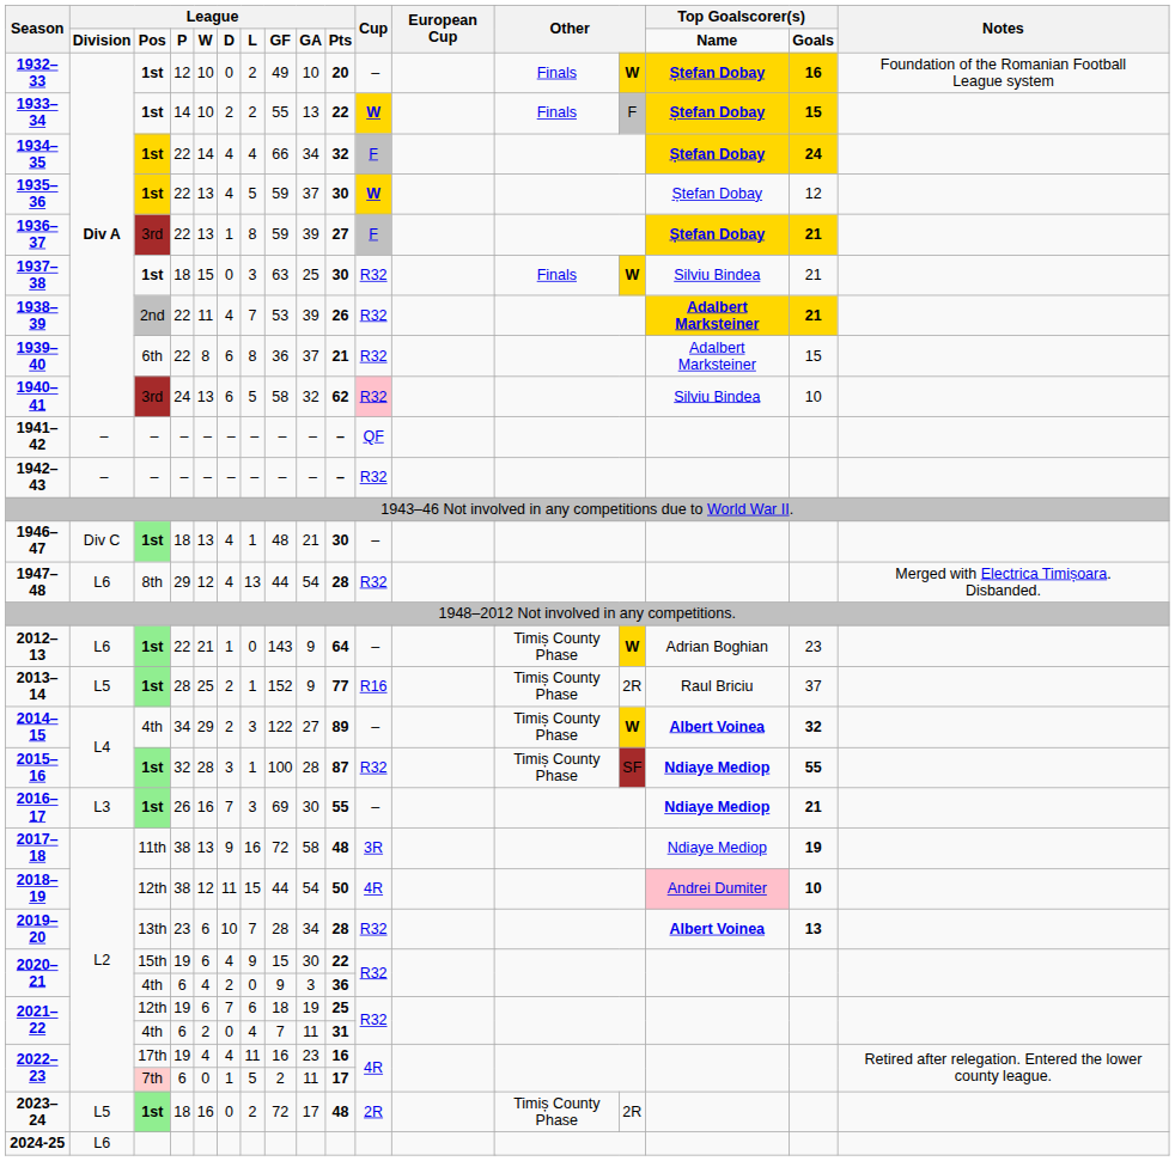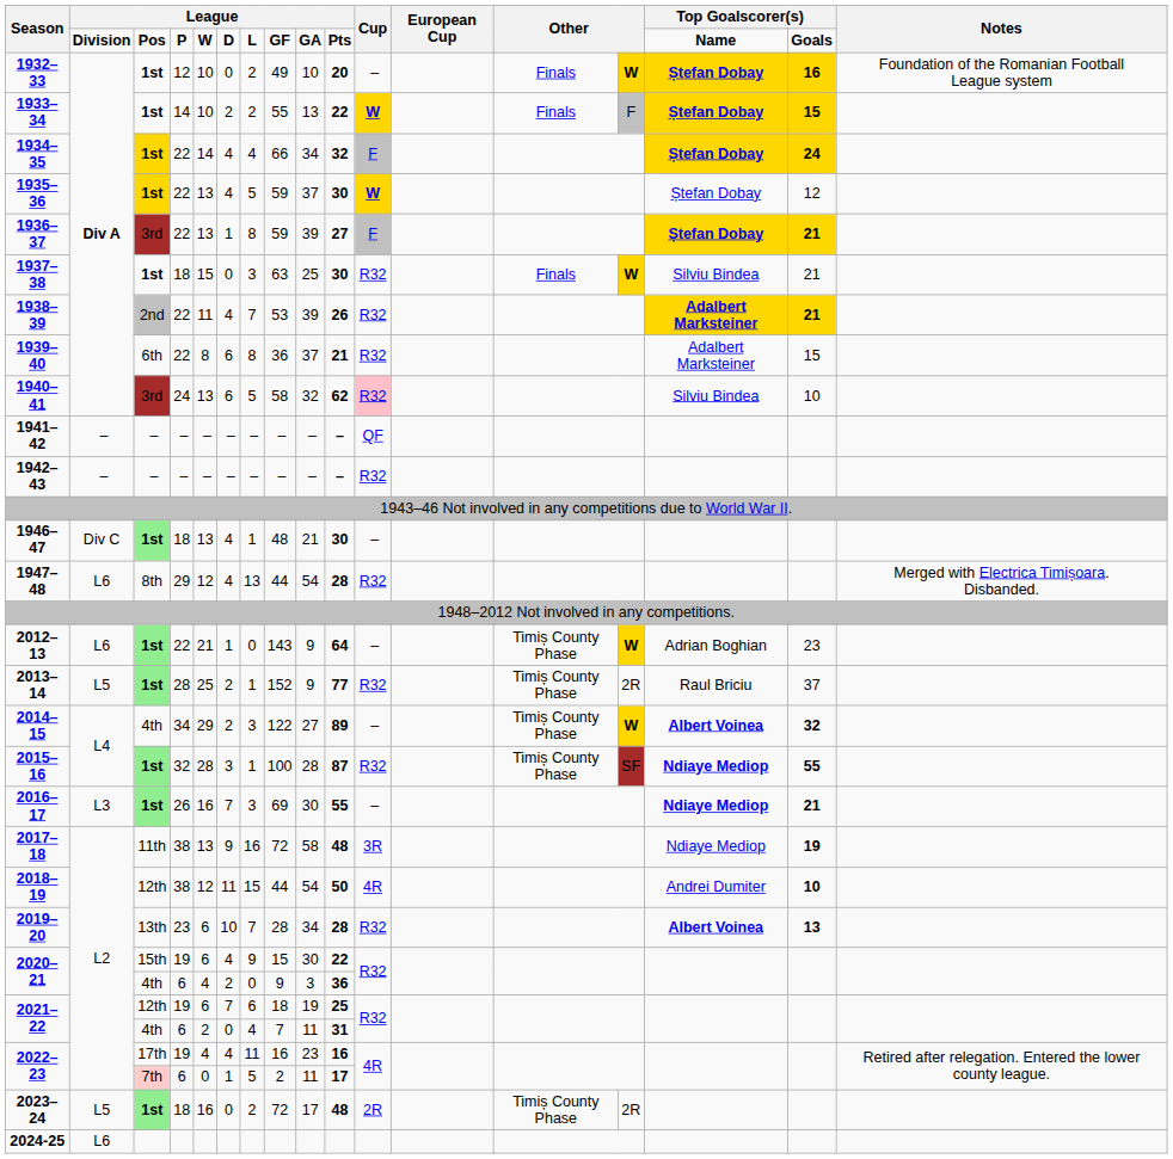2013–14 | Cup: R16 -> R32
2018–19 | column 16: pink background -> no background
